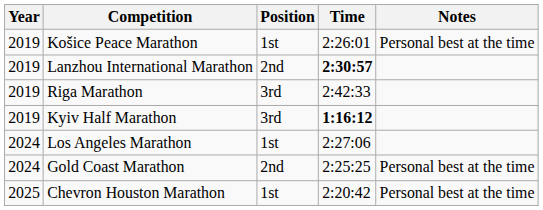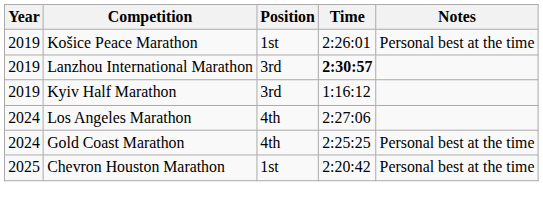Lanzhou International Marathon | Position: 2nd -> 3rd
- row: 2019 | Riga Marathon | 3rd | 2:42:33
Kyiv Half Marathon | Time: bold -> normal
Los Angeles Marathon | Position: 1st -> 4th
Gold Coast Marathon | Position: 2nd -> 4th
